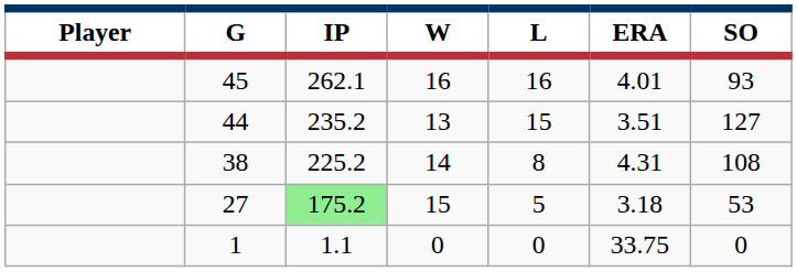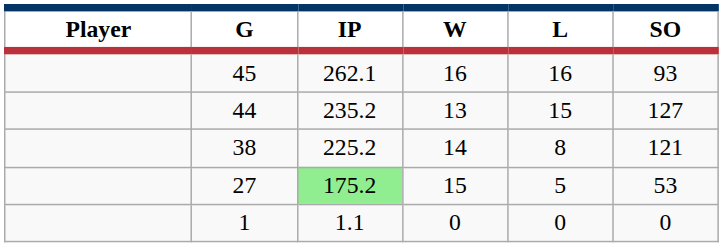- column: ERA | 4.01 | 3.51 | 4.31 | 3.18 | 33.75
38 | SO: 108 -> 121
